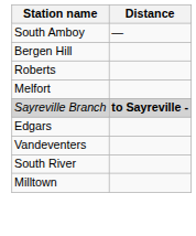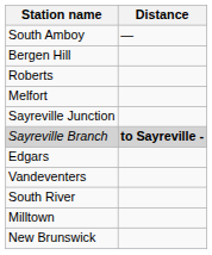+ row: Sayreville Junction
+ row: New Brunswick
